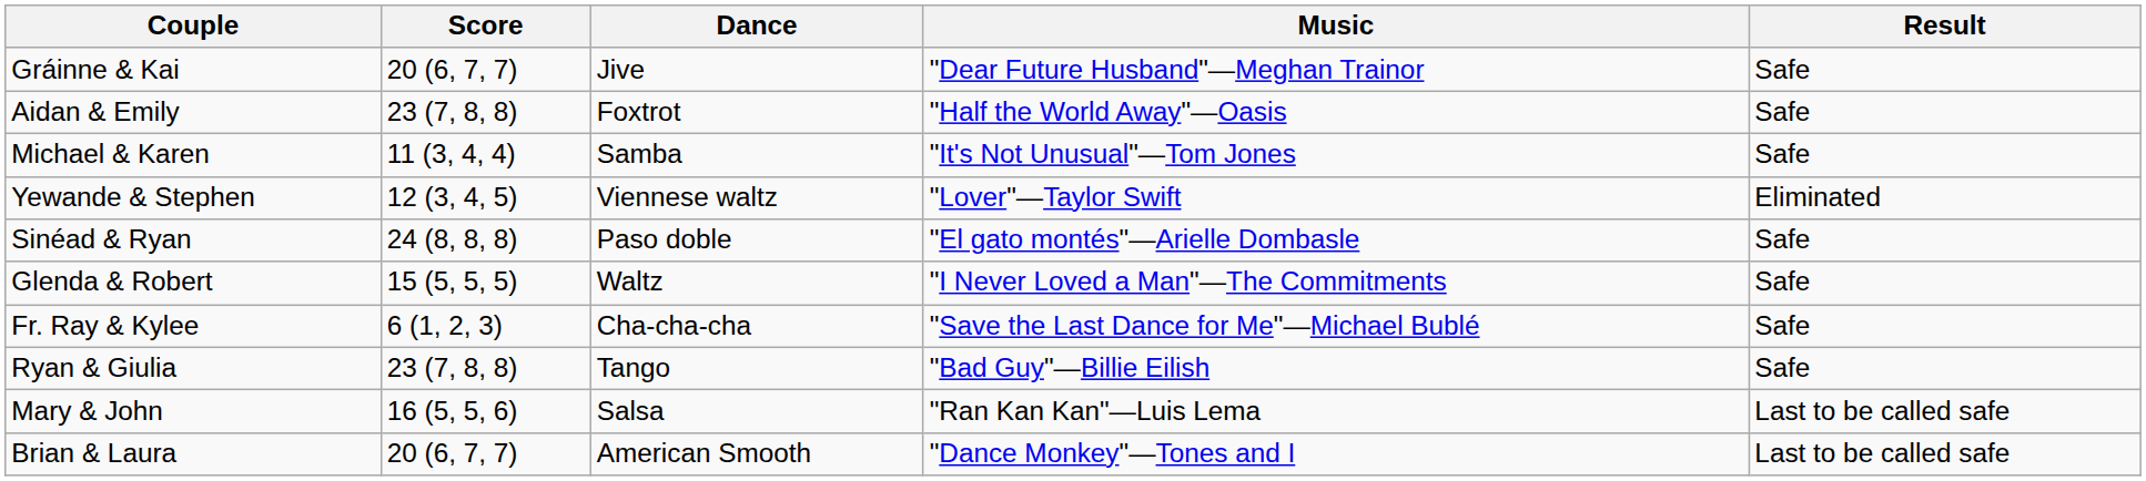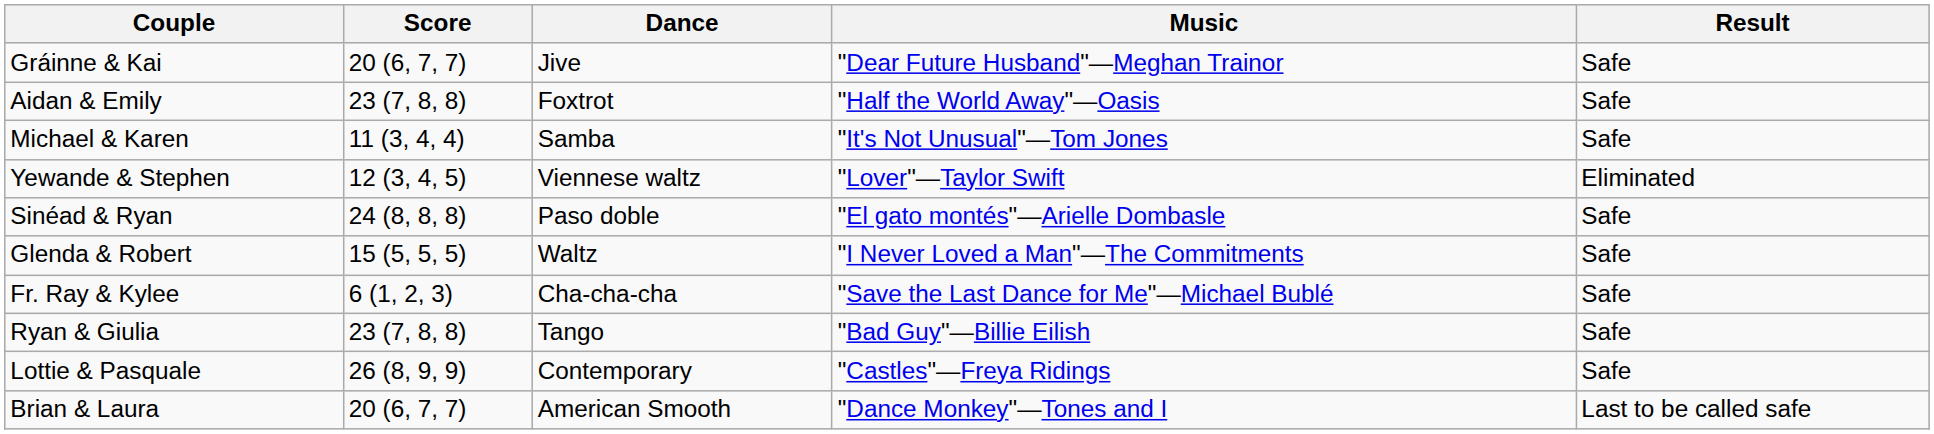+ row: Lottie & Pasquale | 26 (8, 9, 9) | Contemporary | "Castles"—Freya Ridings | Safe
- row: Mary & John | 16 (5, 5, 6) | Salsa | "Ran Kan Kan"—Luis Lema | Last to be called safe
